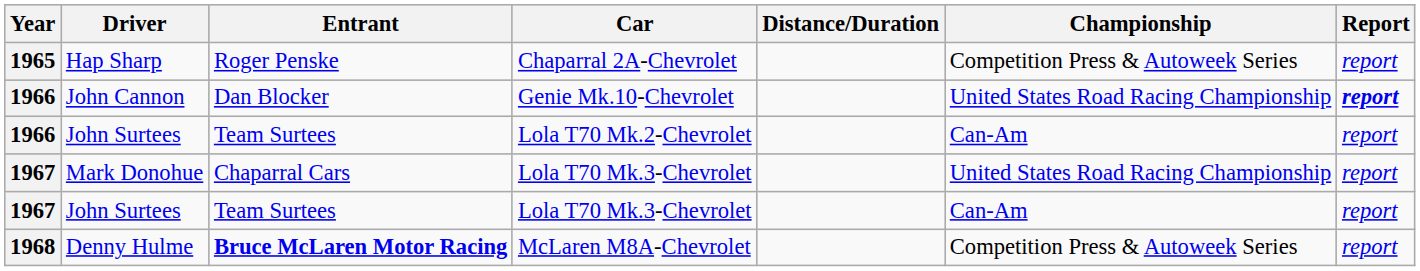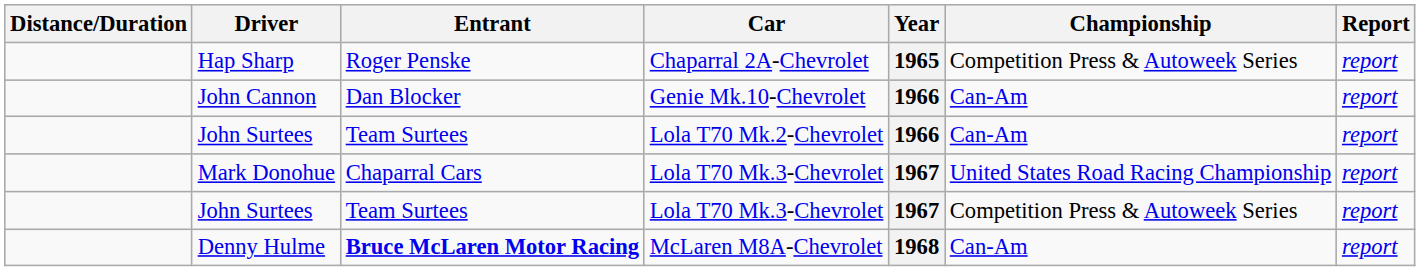columns swapped: Year <-> Distance/Duration
John Cannon | Championship: United States Road Racing Championship -> Can-Am
John Cannon | Report: bold -> normal
John Surtees / Lola T70 Mk.3-Chevrolet | Championship: Can-Am -> Competition Press & Autoweek Series
Denny Hulme | Championship: Competition Press & Autoweek Series -> Can-Am
